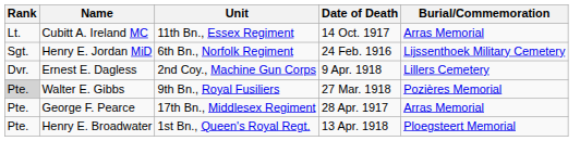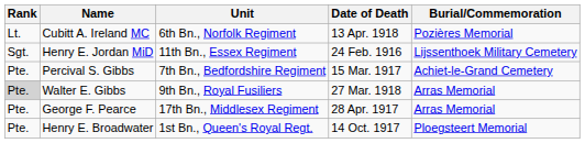Cubitt A. Ireland MC | Unit: 11th Bn., Essex Regiment -> 6th Bn., Norfolk Regiment
Cubitt A. Ireland MC | Date of Death: 14 Oct. 1917 -> 13 Apr. 1918
Cubitt A. Ireland MC | Burial/Commemoration: Arras Memorial -> Pozières Memorial
Henry E. Jordan MiD | Unit: 6th Bn., Norfolk Regiment -> 11th Bn., Essex Regiment
- row: Dvr. | Ernest E. Dagless | 2nd Coy., Machine Gun Corps | 9 Apr. 1918 | Lillers Cemetery
+ row: Pte. | Percival S. Gibbs | 7th Bn., Bedfordshire Regiment | 15 Mar. 1917 | Achiet-le-Grand Cemetery
Walter E. Gibbs | Burial/Commemoration: Pozières Memorial -> Arras Memorial
Henry E. Broadwater | Date of Death: 13 Apr. 1918 -> 14 Oct. 1917
